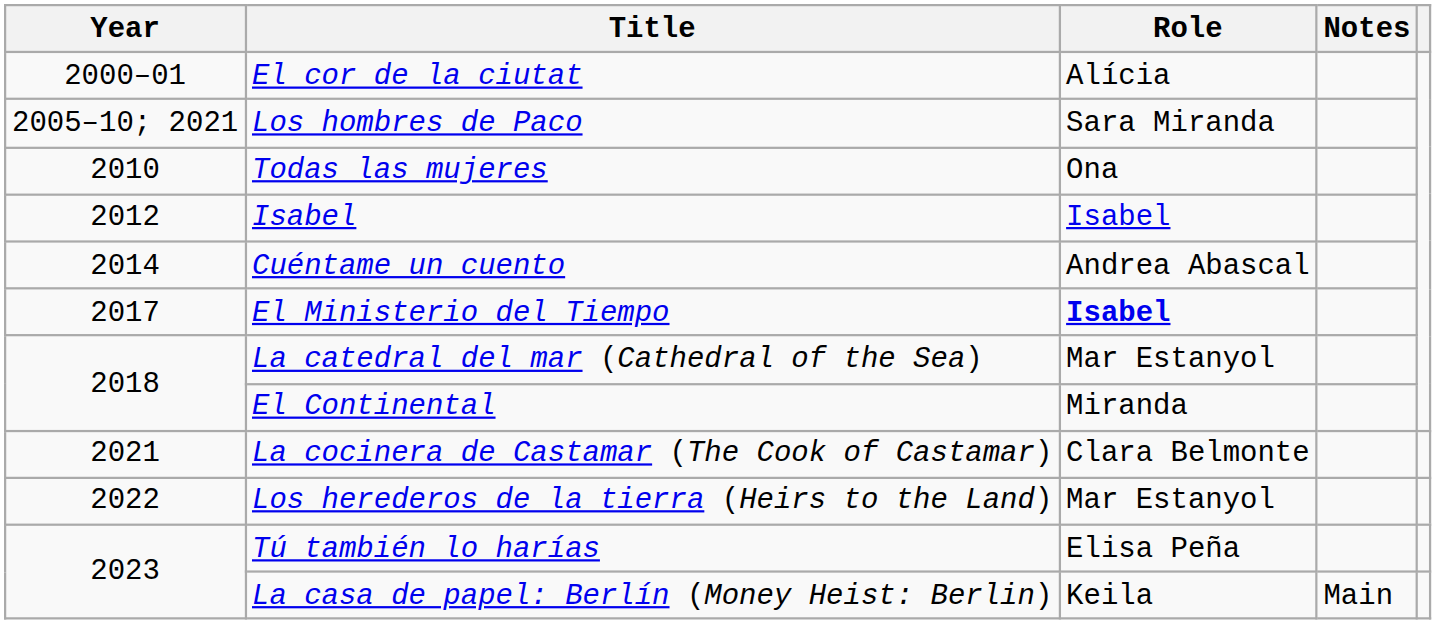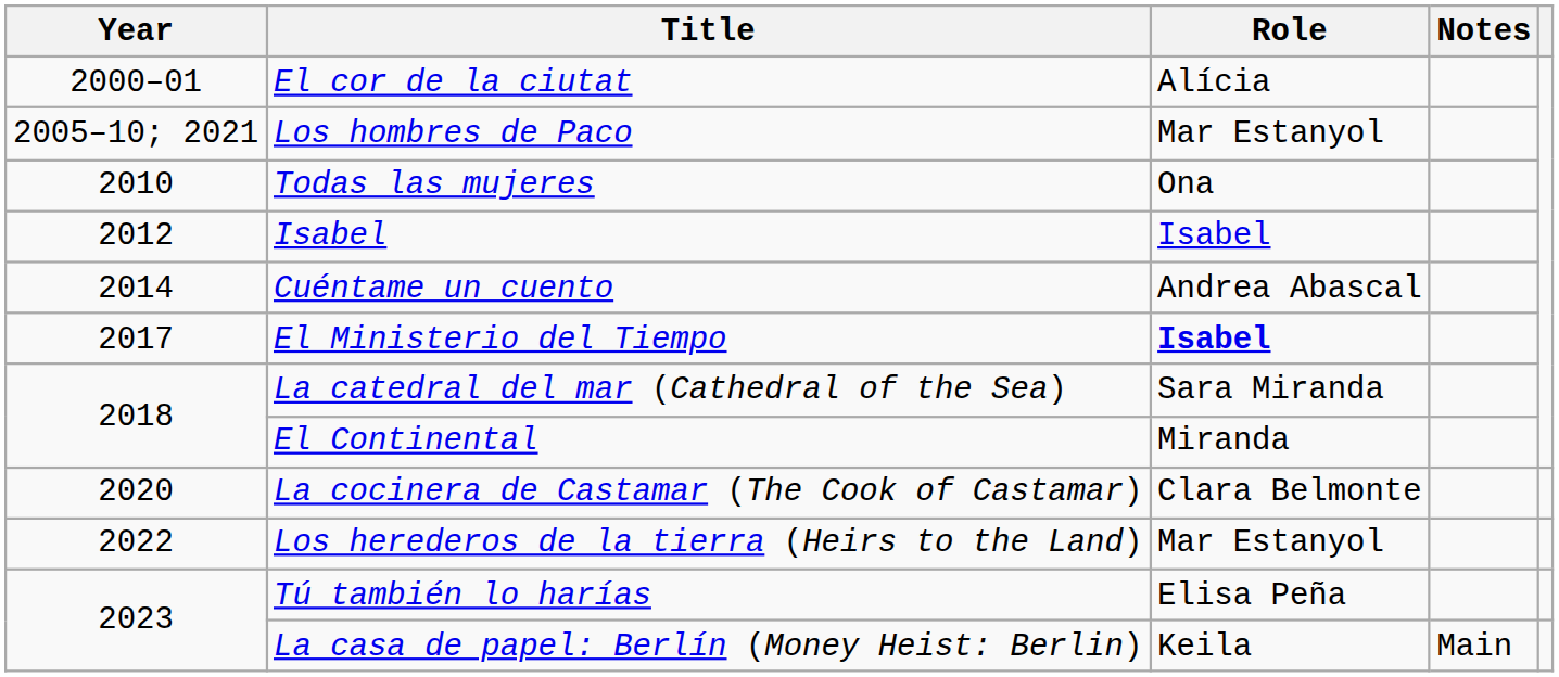Los hombres de Paco | Role: Sara Miranda -> Mar Estanyol
La catedral del mar (Cathedral of the Sea) | Role: Mar Estanyol -> Sara Miranda
La cocinera de Castamar (The Cook of Castamar) | Year: 2021 -> 2020
